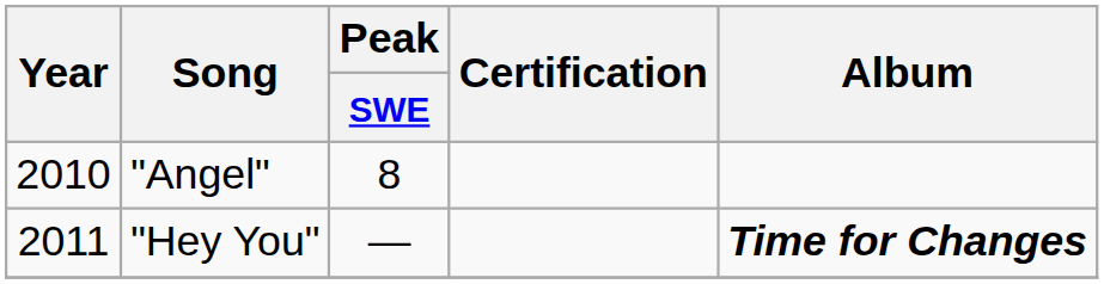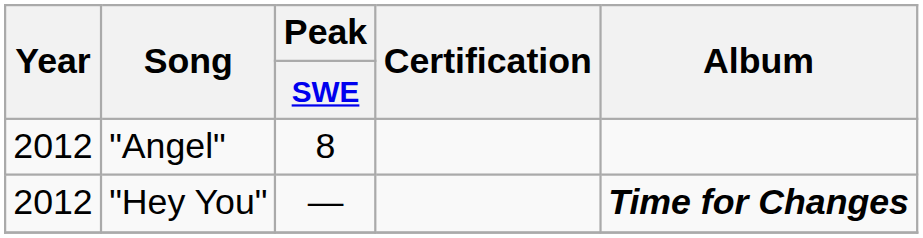"Angel" | Year: 2010 -> 2012
"Hey You" | Year: 2011 -> 2012
